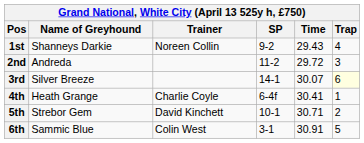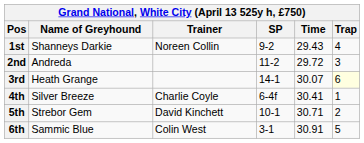3rd | Name of Greyhound: Silver Breeze -> Heath Grange
4th | Name of Greyhound: Heath Grange -> Silver Breeze
